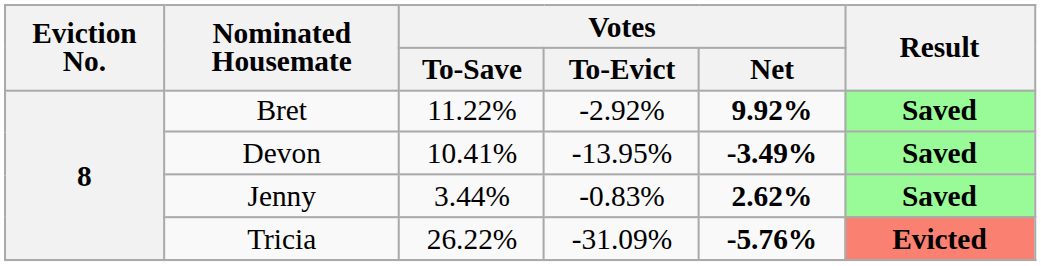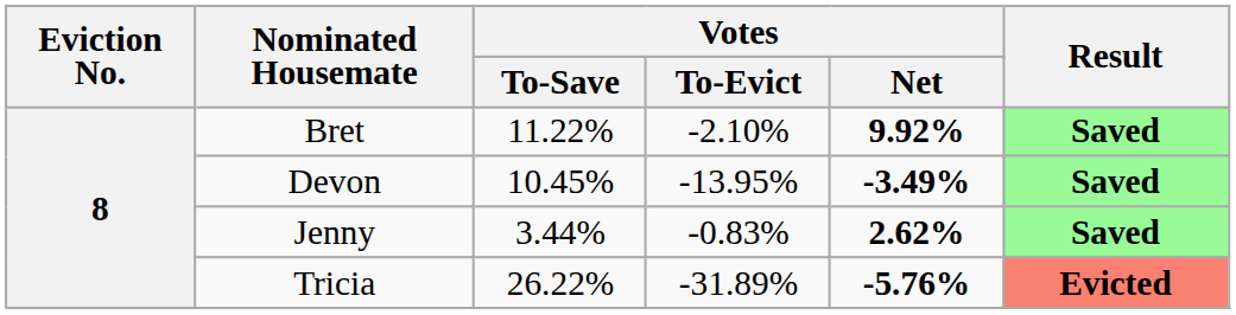Bret | Votes / To-Evict: -2.92% -> -2.10%
Devon | Votes / To-Save: 10.41% -> 10.45%
Tricia | Votes / To-Evict: -31.09% -> -31.89%
